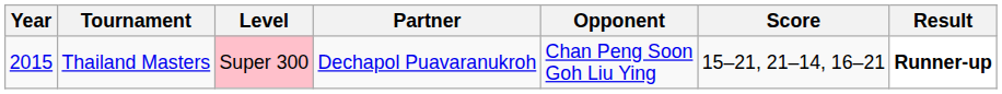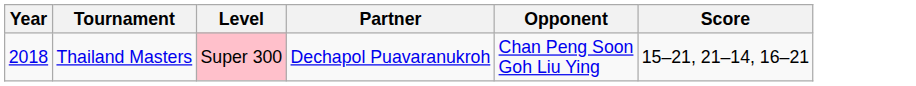- column: Result | Runner-up
Thailand Masters | Year: 2015 -> 2018
